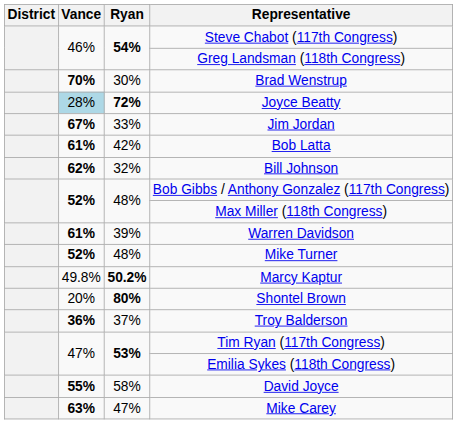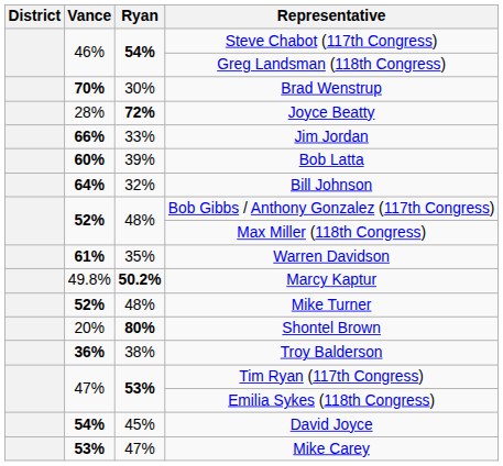Joyce Beatty | Vance: lightblue background -> no background
Jim Jordan | Vance: 67% -> 66%
Bob Latta | Vance: 61% -> 60%
Bob Latta | Ryan: 42% -> 39%
Bill Johnson | Vance: 62% -> 64%
Warren Davidson | Ryan: 39% -> 35%
rows swapped: Marcy Kaptur <-> Mike Turner
Troy Balderson | Ryan: 37% -> 38%
David Joyce | Vance: 55% -> 54%
David Joyce | Ryan: 58% -> 45%
Mike Carey | Vance: 63% -> 53%
